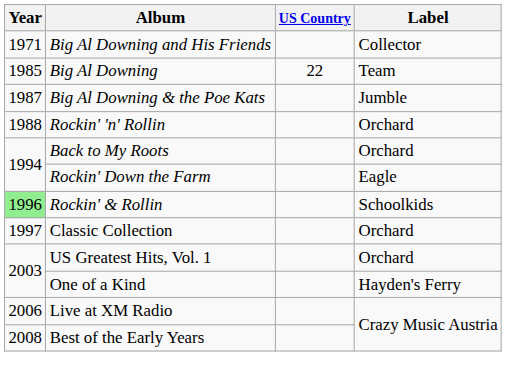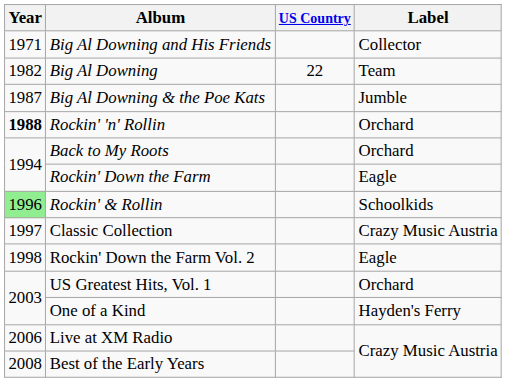Big Al Downing | Year: 1985 -> 1982
Rockin' 'n' Rollin | Year: normal -> bold
Classic Collection | Label: Orchard -> Crazy Music Austria
+ row: 1998 | Rockin' Down the Farm Vol. 2 | Eagle
